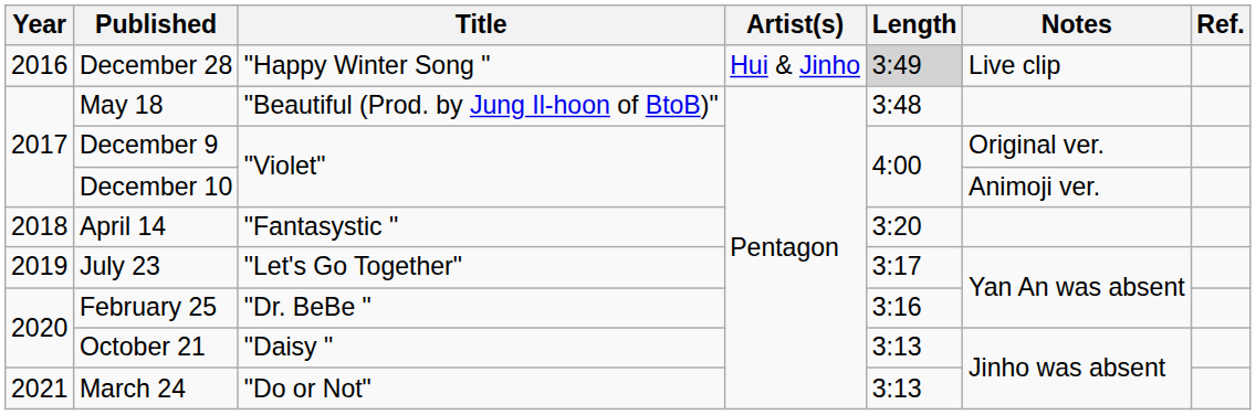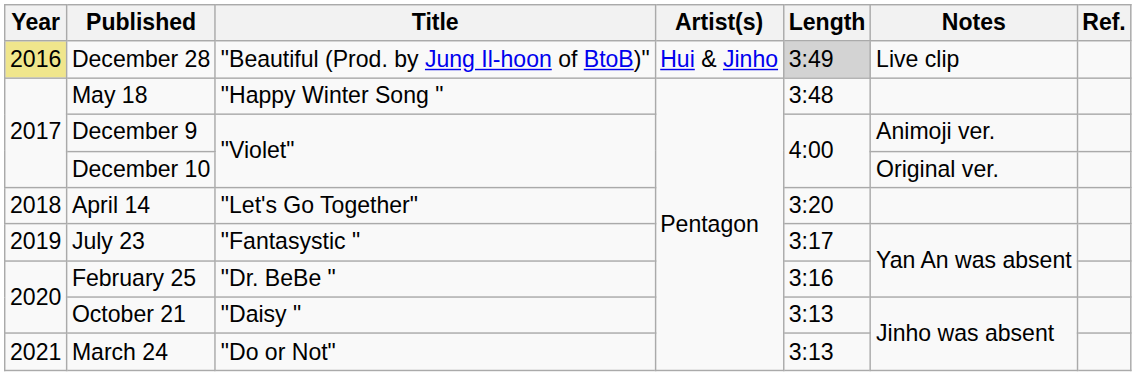December 28 | Year: no background -> khaki background
December 28 | Title: "Happy Winter Song " -> "Beautiful (Prod. by Jung Il-hoon of BtoB)"
May 18 | Title: "Beautiful (Prod. by Jung Il-hoon of BtoB)" -> "Happy Winter Song "
December 9 | Notes: Original ver. -> Animoji ver.
December 10 | Notes: Animoji ver. -> Original ver.
April 14 | Title: "Fantasystic " -> "Let's Go Together"
July 23 | Title: "Let's Go Together" -> "Fantasystic "
